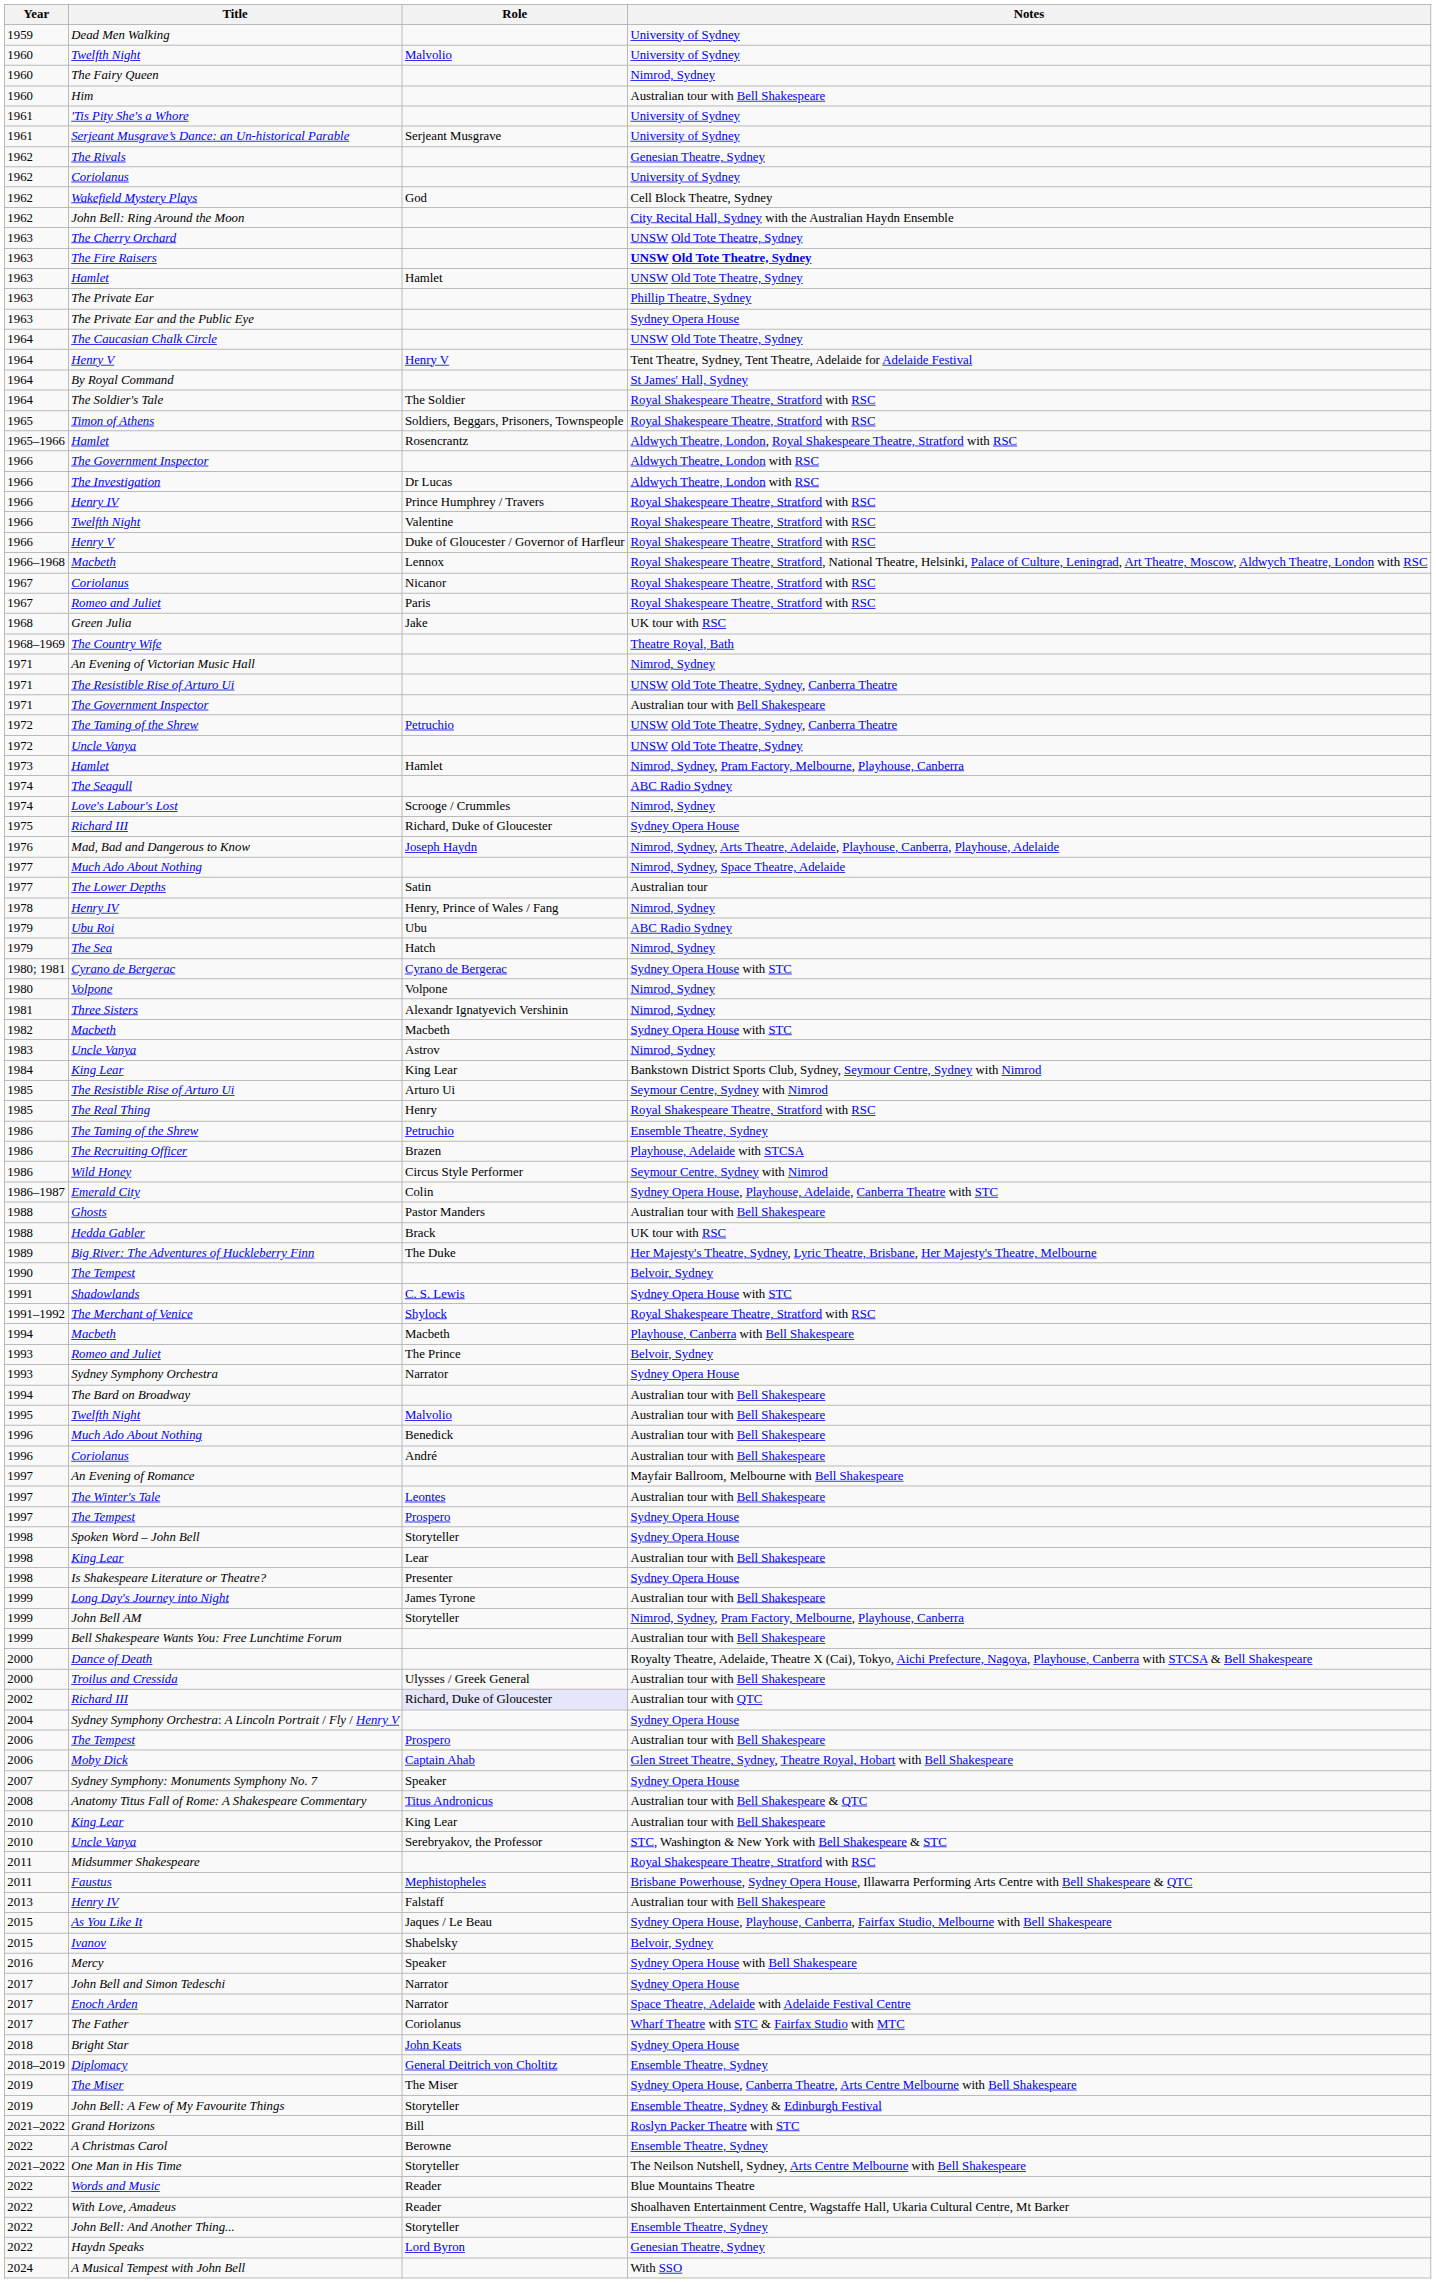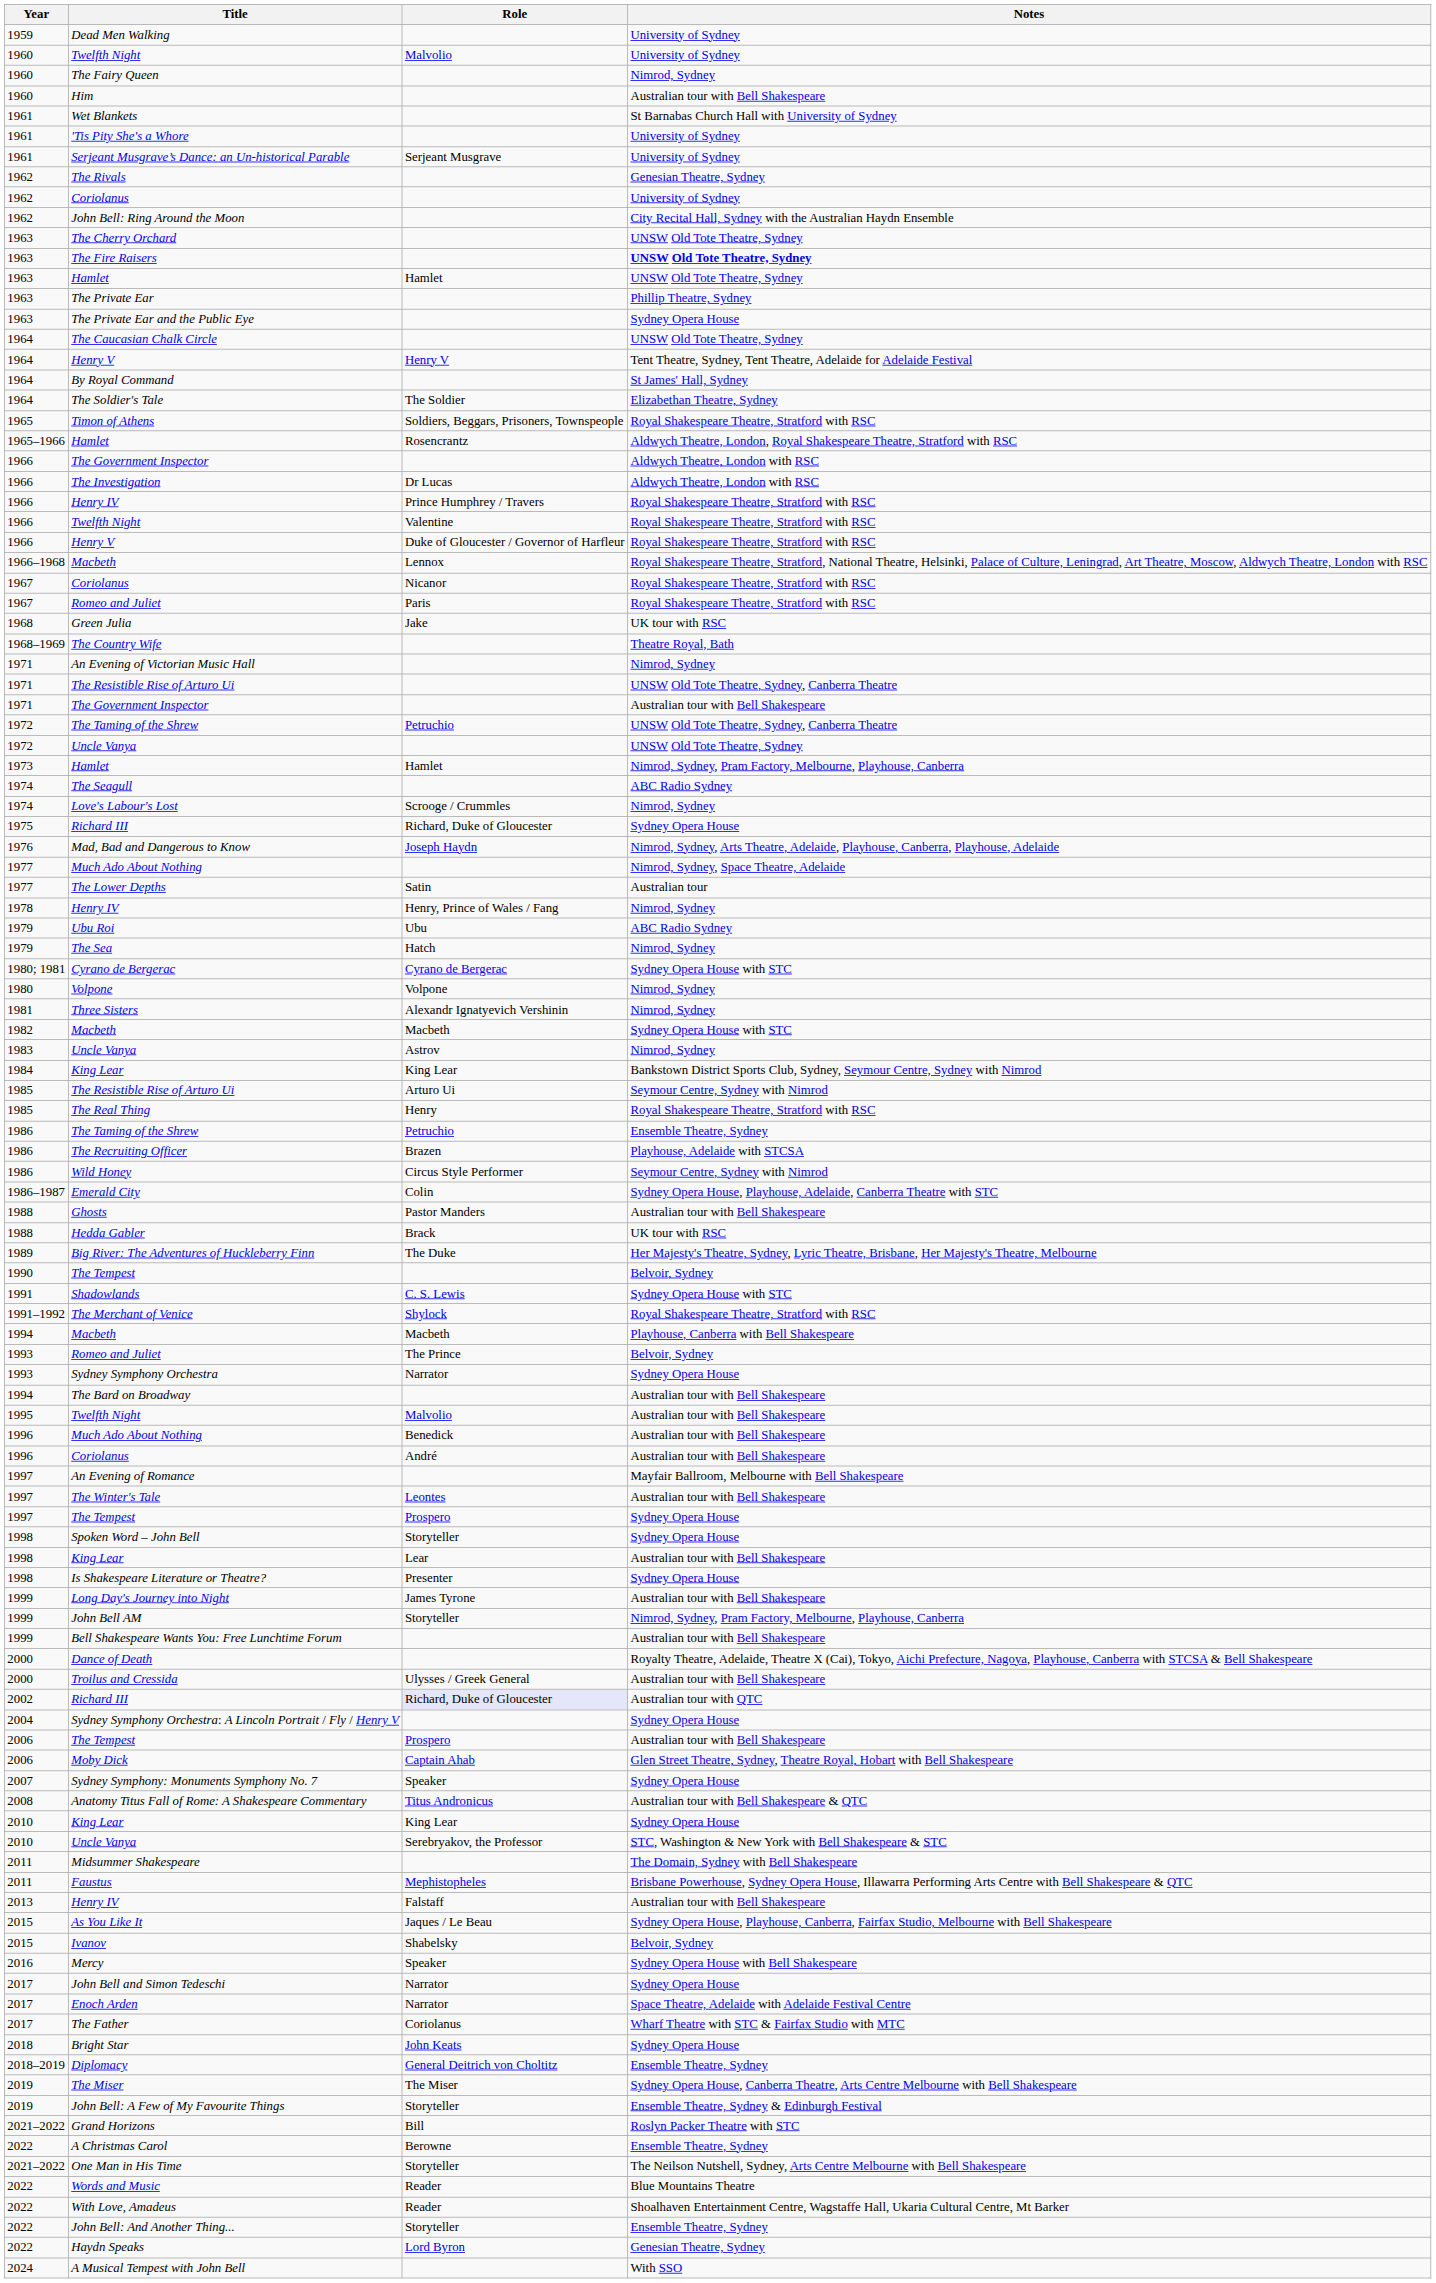+ row: 1961 | Wet Blankets | St Barnabas Church Hall with University of Sydney
- row: 1962 | Wakefield Mystery Plays | God | Cell Block Theatre, Sydney
The Soldier's Tale | Notes: Royal Shakespeare Theatre, Stratford with RSC -> Elizabethan Theatre, Sydney
2010 / King Lear | Notes: Australian tour with Bell Shakespeare -> Sydney Opera House
Midsummer Shakespeare | Notes: Royal Shakespeare Theatre, Stratford with RSC -> The Domain, Sydney with Bell Shakespeare
